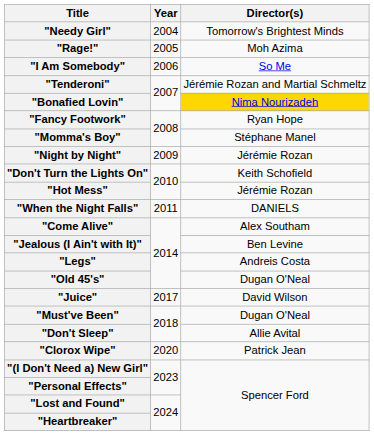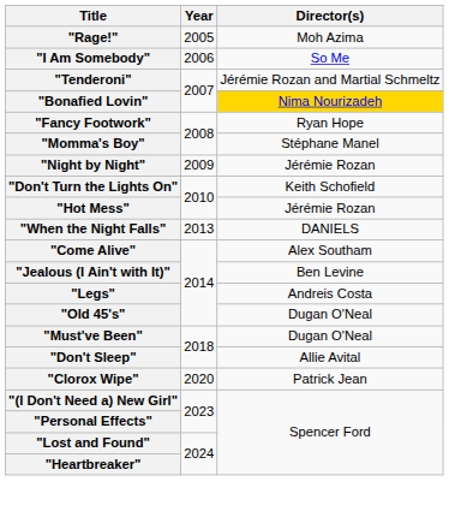- row: "Needy Girl" | 2004 | Tomorrow's Brightest Minds
"When the Night Falls" | Year: 2011 -> 2013
- row: "Juice" | 2017 | David Wilson
